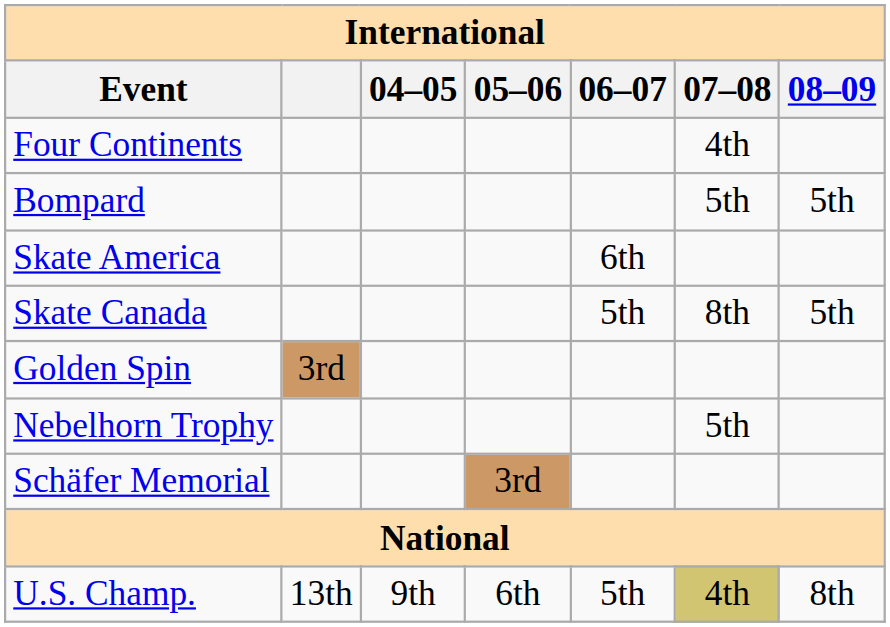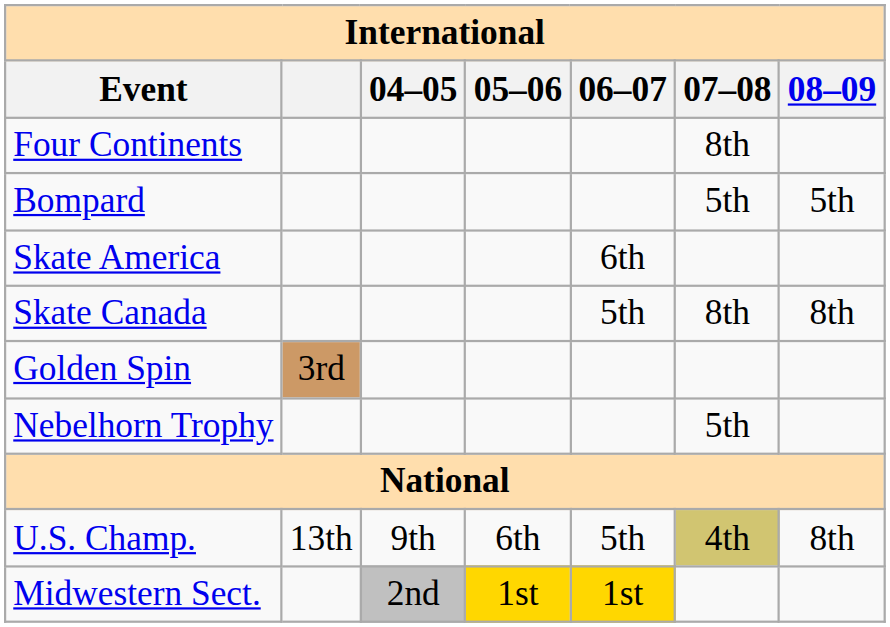Four Continents | 07–08: 4th -> 8th
Skate Canada | 08–09: 5th -> 8th
- row: Schäfer Memorial | 3rd
+ row: Midwestern Sect. | 2nd | 1st | 1st
